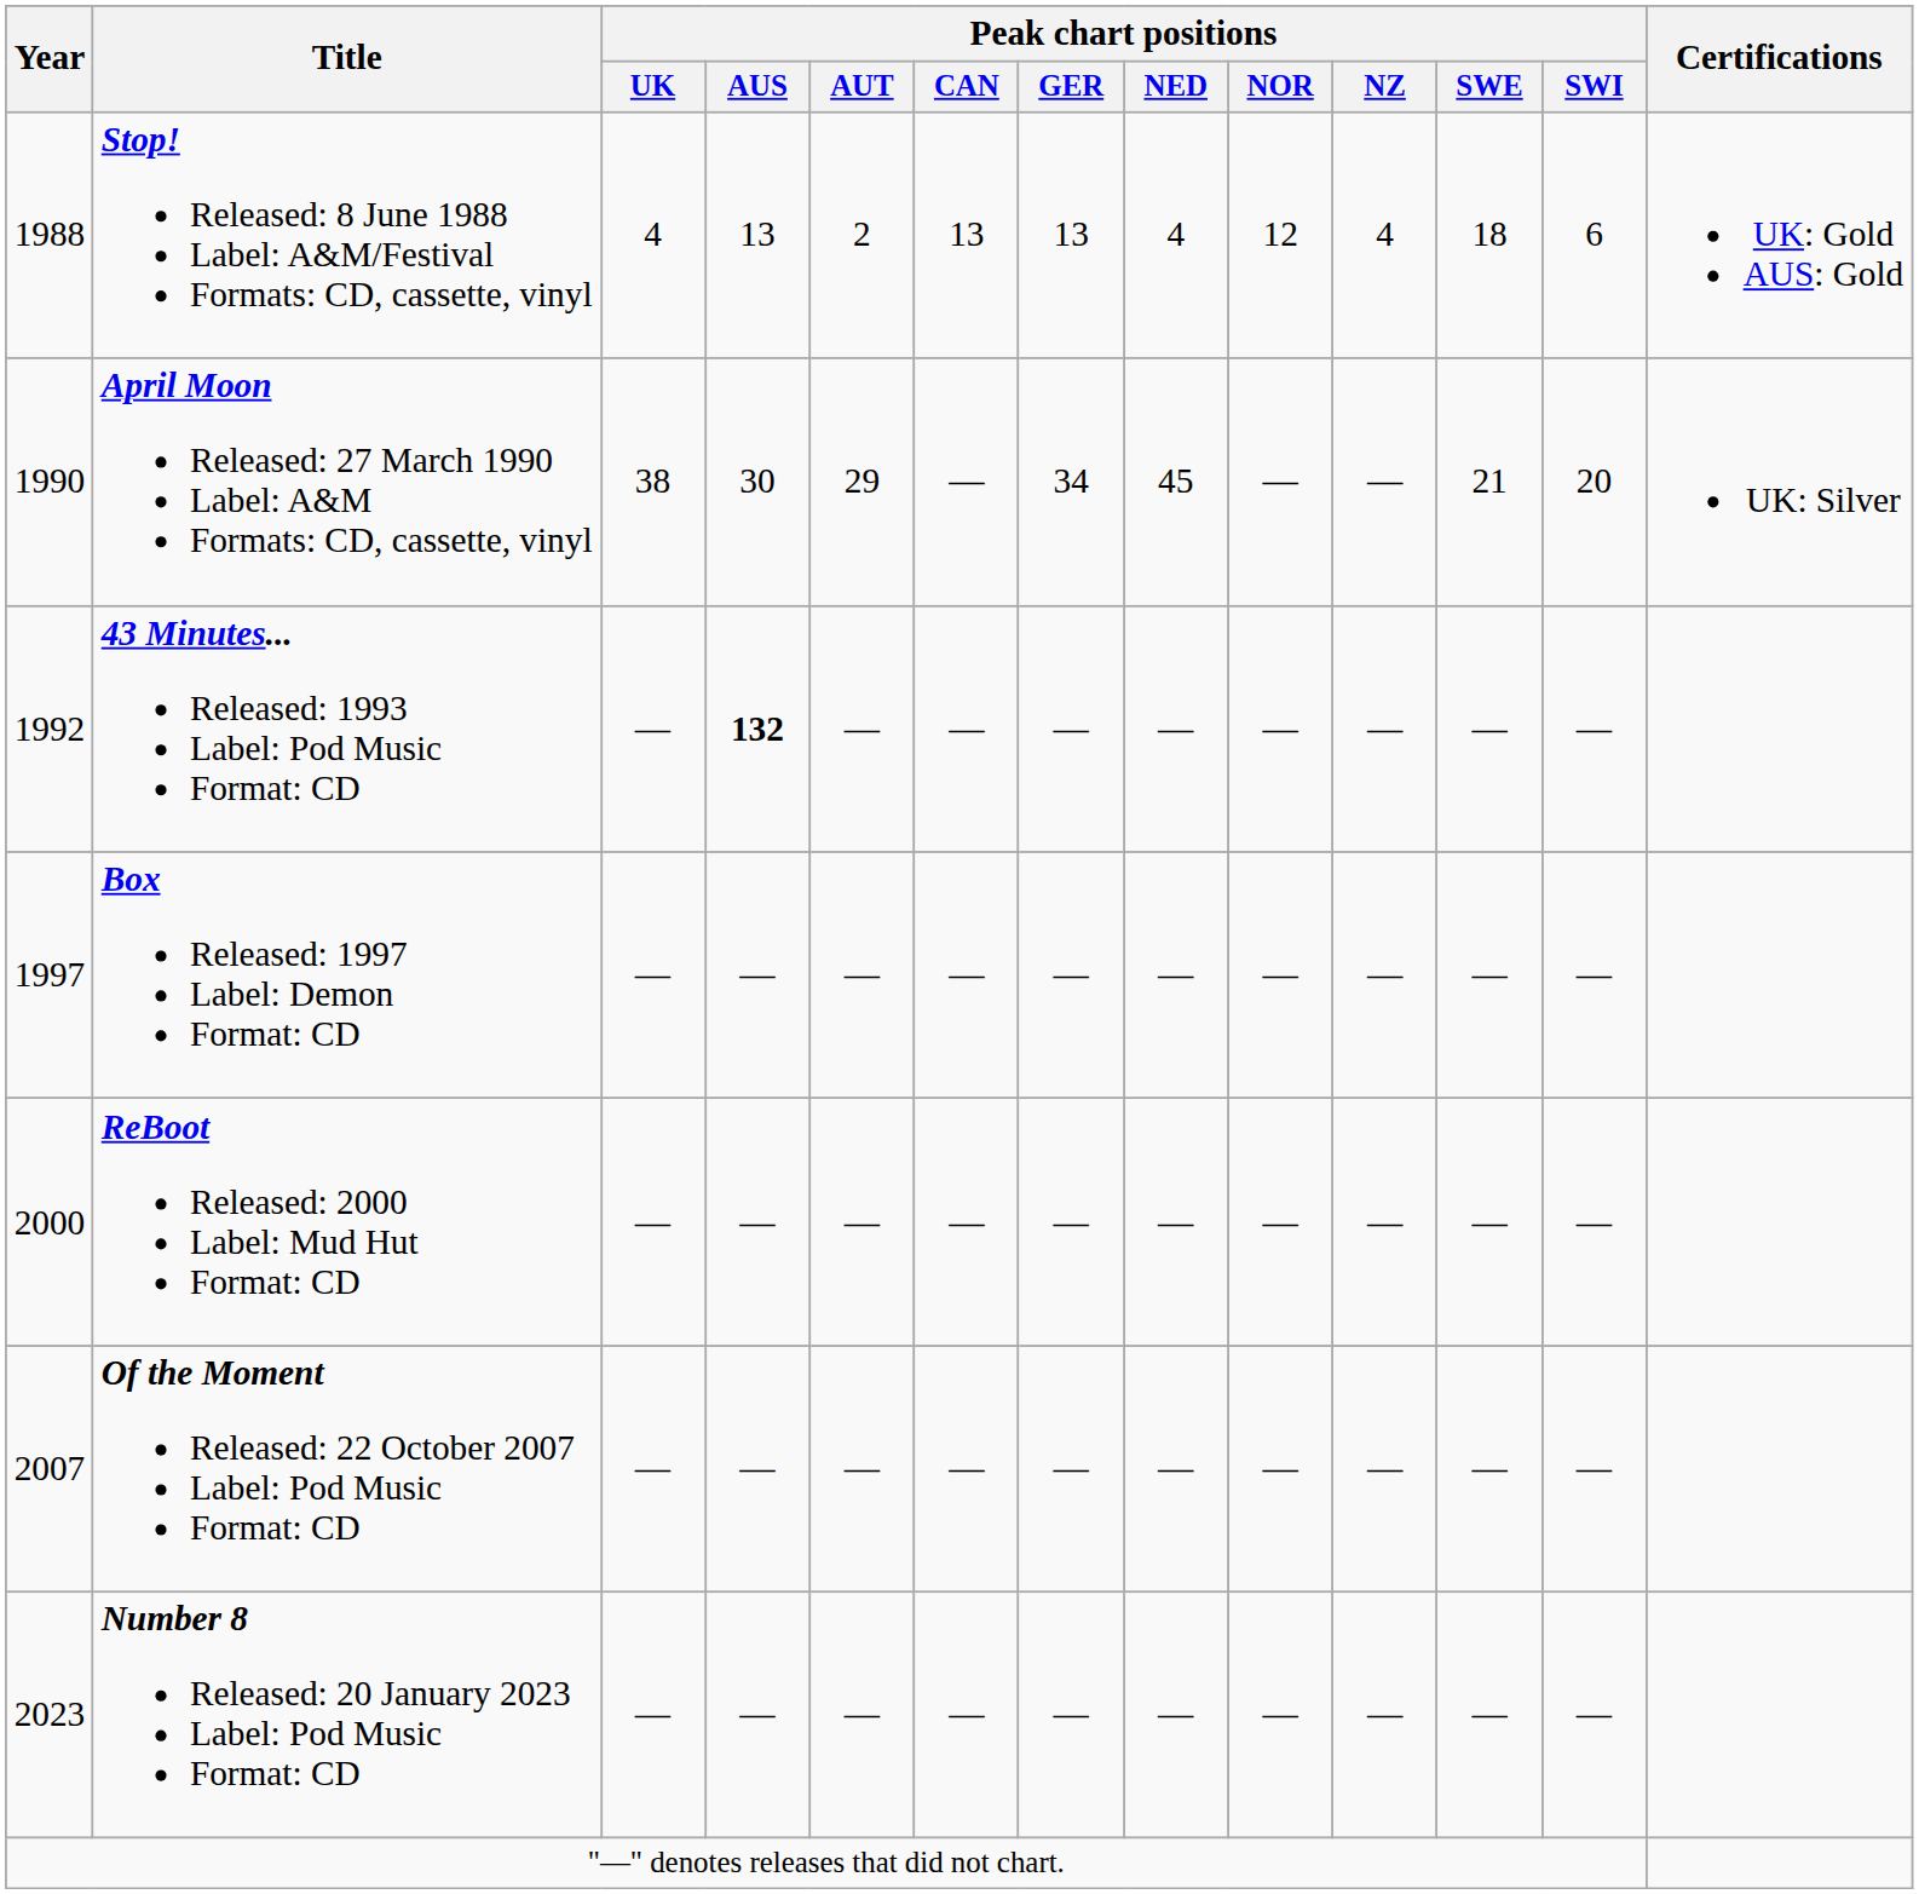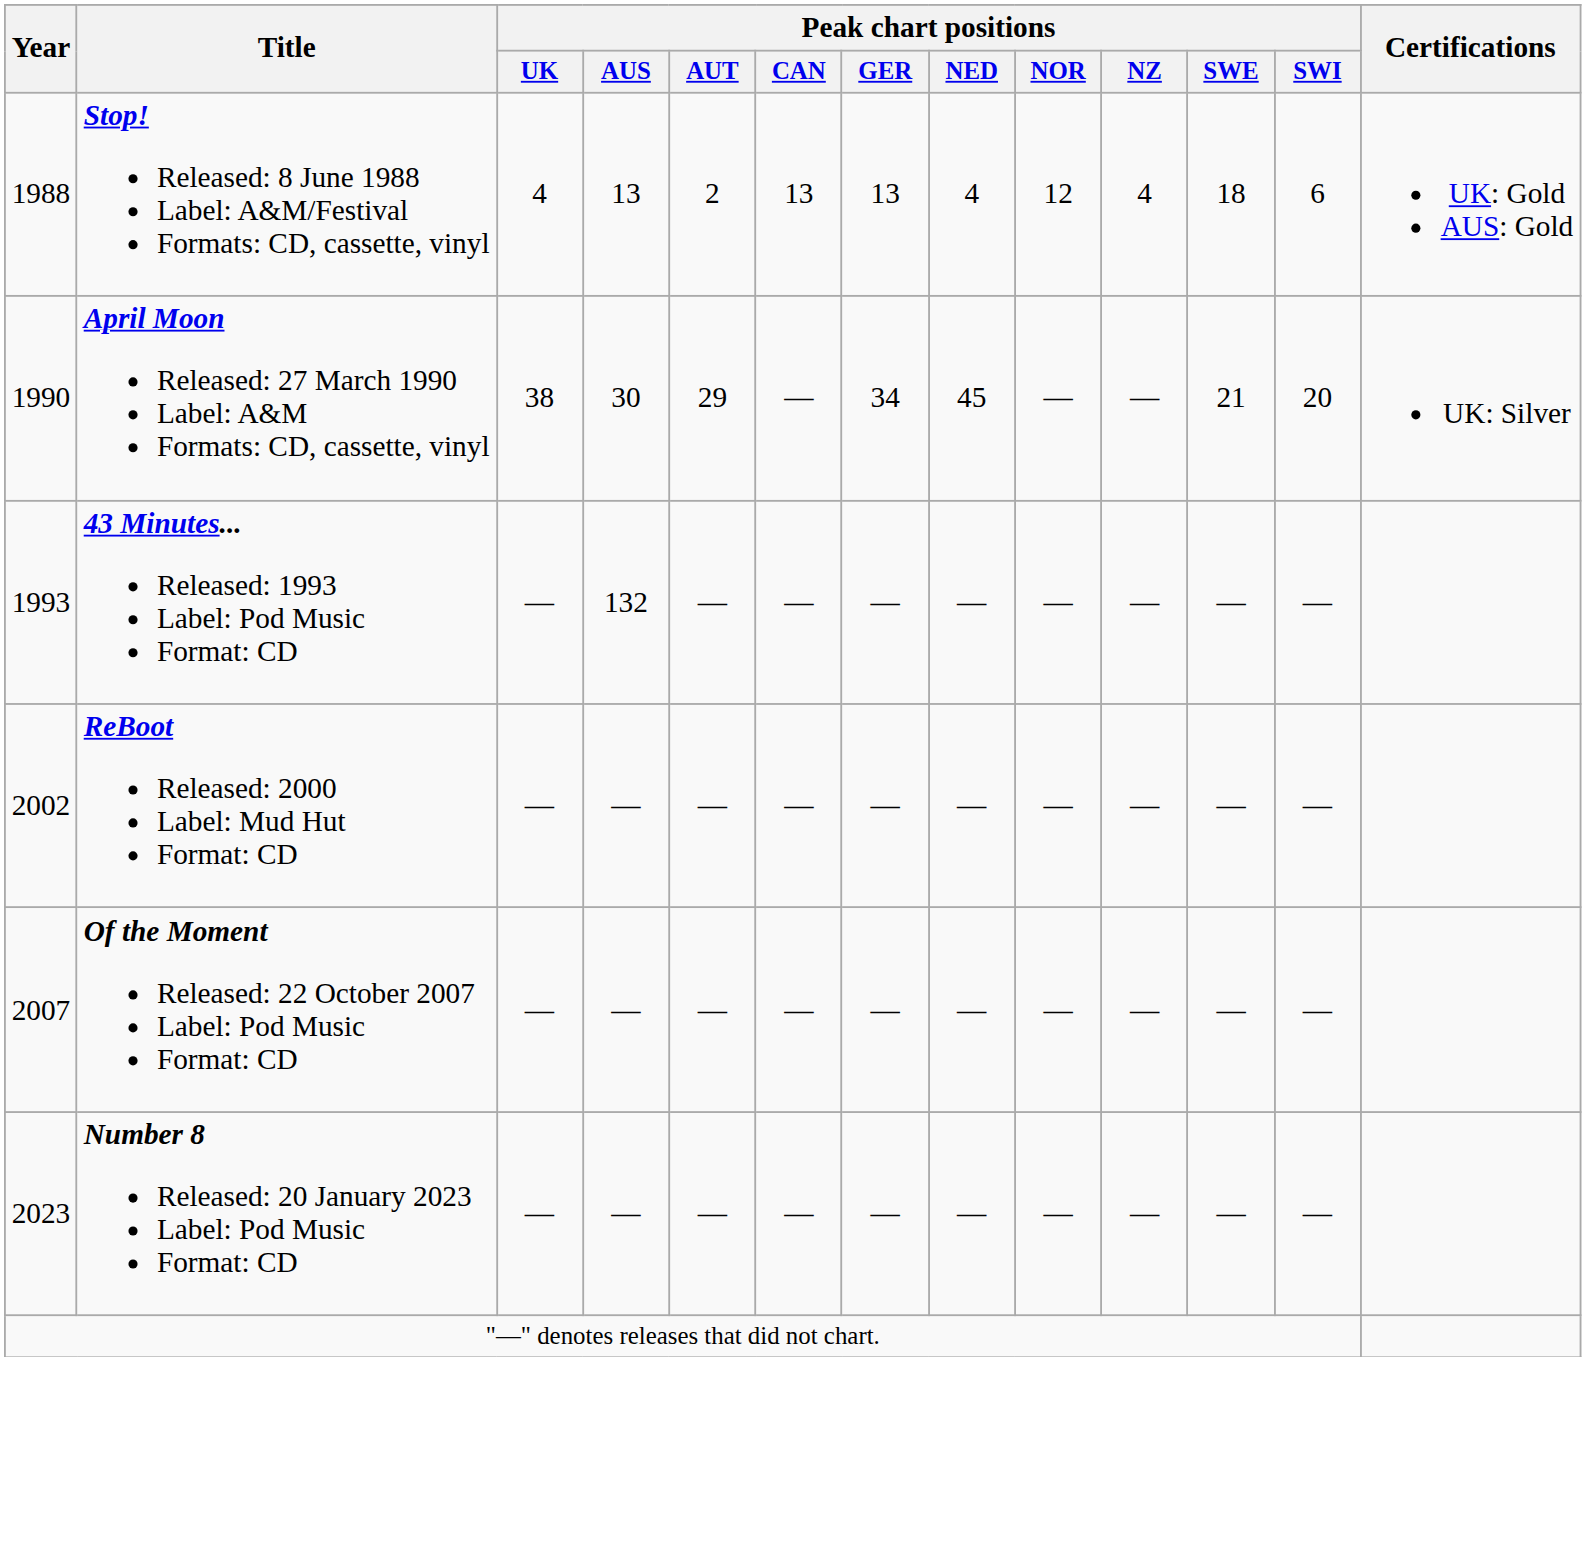43 Minutes... Released: 1993 Label: Pod Music Format: CD | Year: 1992 -> 1993
43 Minutes... Released: 1993 Label: Pod Music Format: CD | Peak chart positions / AUS: bold -> normal
- row: 1997 | Box Released: 1997 Label: Demon Format: CD | — | — | — | — | — | — | — | — | — | —
ReBoot Released: 2000 Label: Mud Hut Format: CD | Year: 2000 -> 2002
